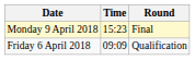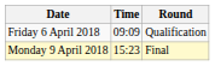rows swapped: Friday 6 April 2018 <-> Monday 9 April 2018
